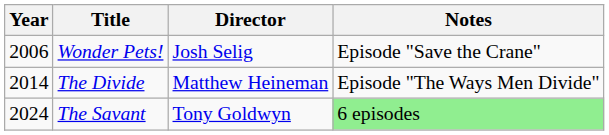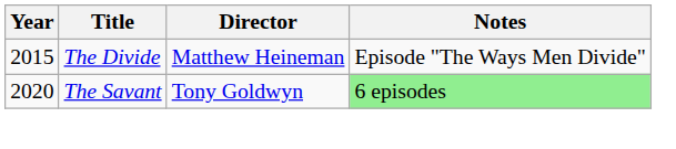- row: 2006 | Wonder Pets! | Josh Selig | Episode "Save the Crane"
The Divide | Year: 2014 -> 2015
The Savant | Year: 2024 -> 2020
